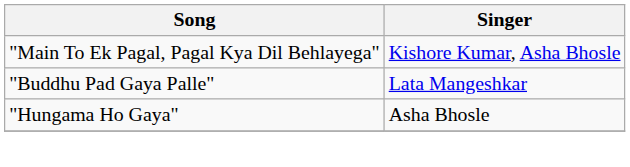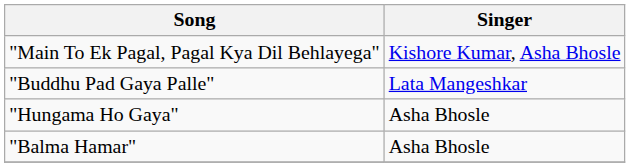+ row: "Balma Hamar" | Asha Bhosle
